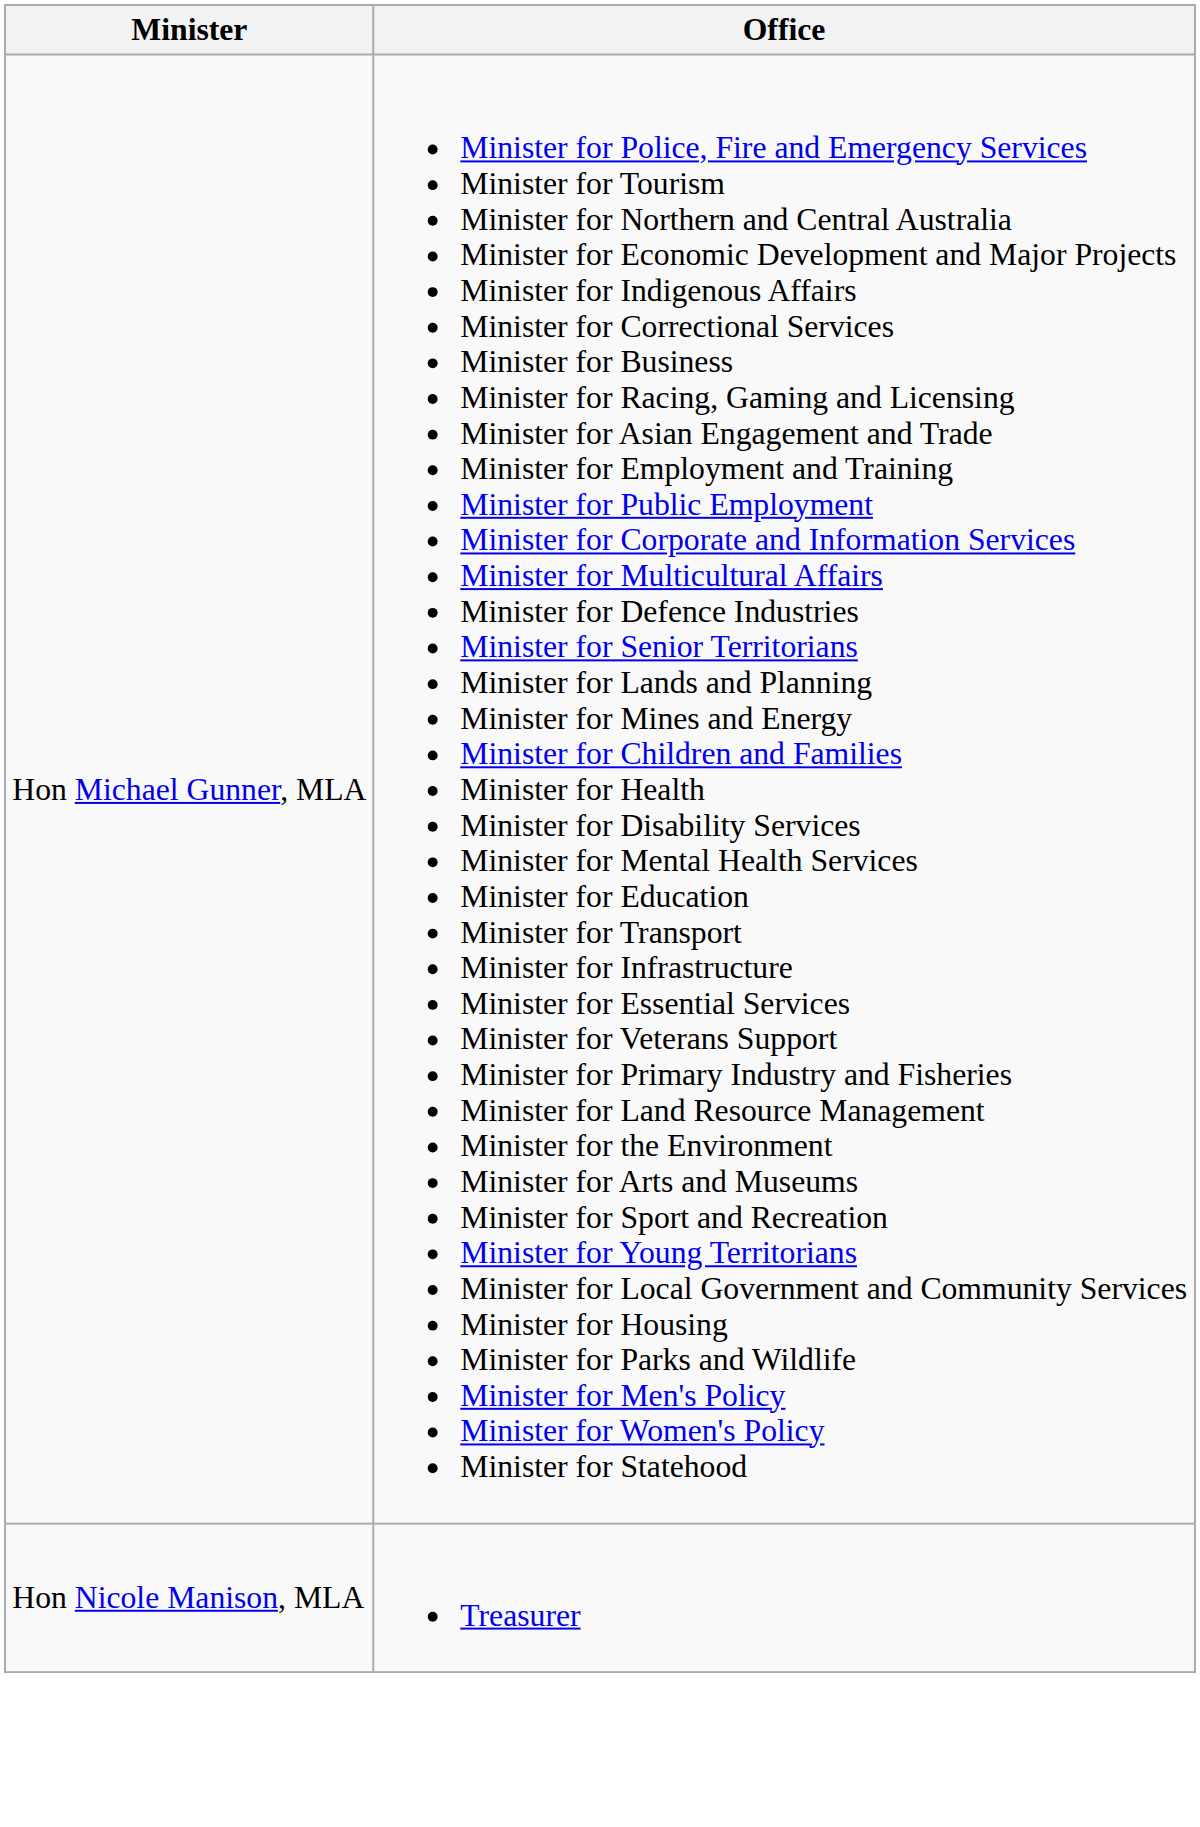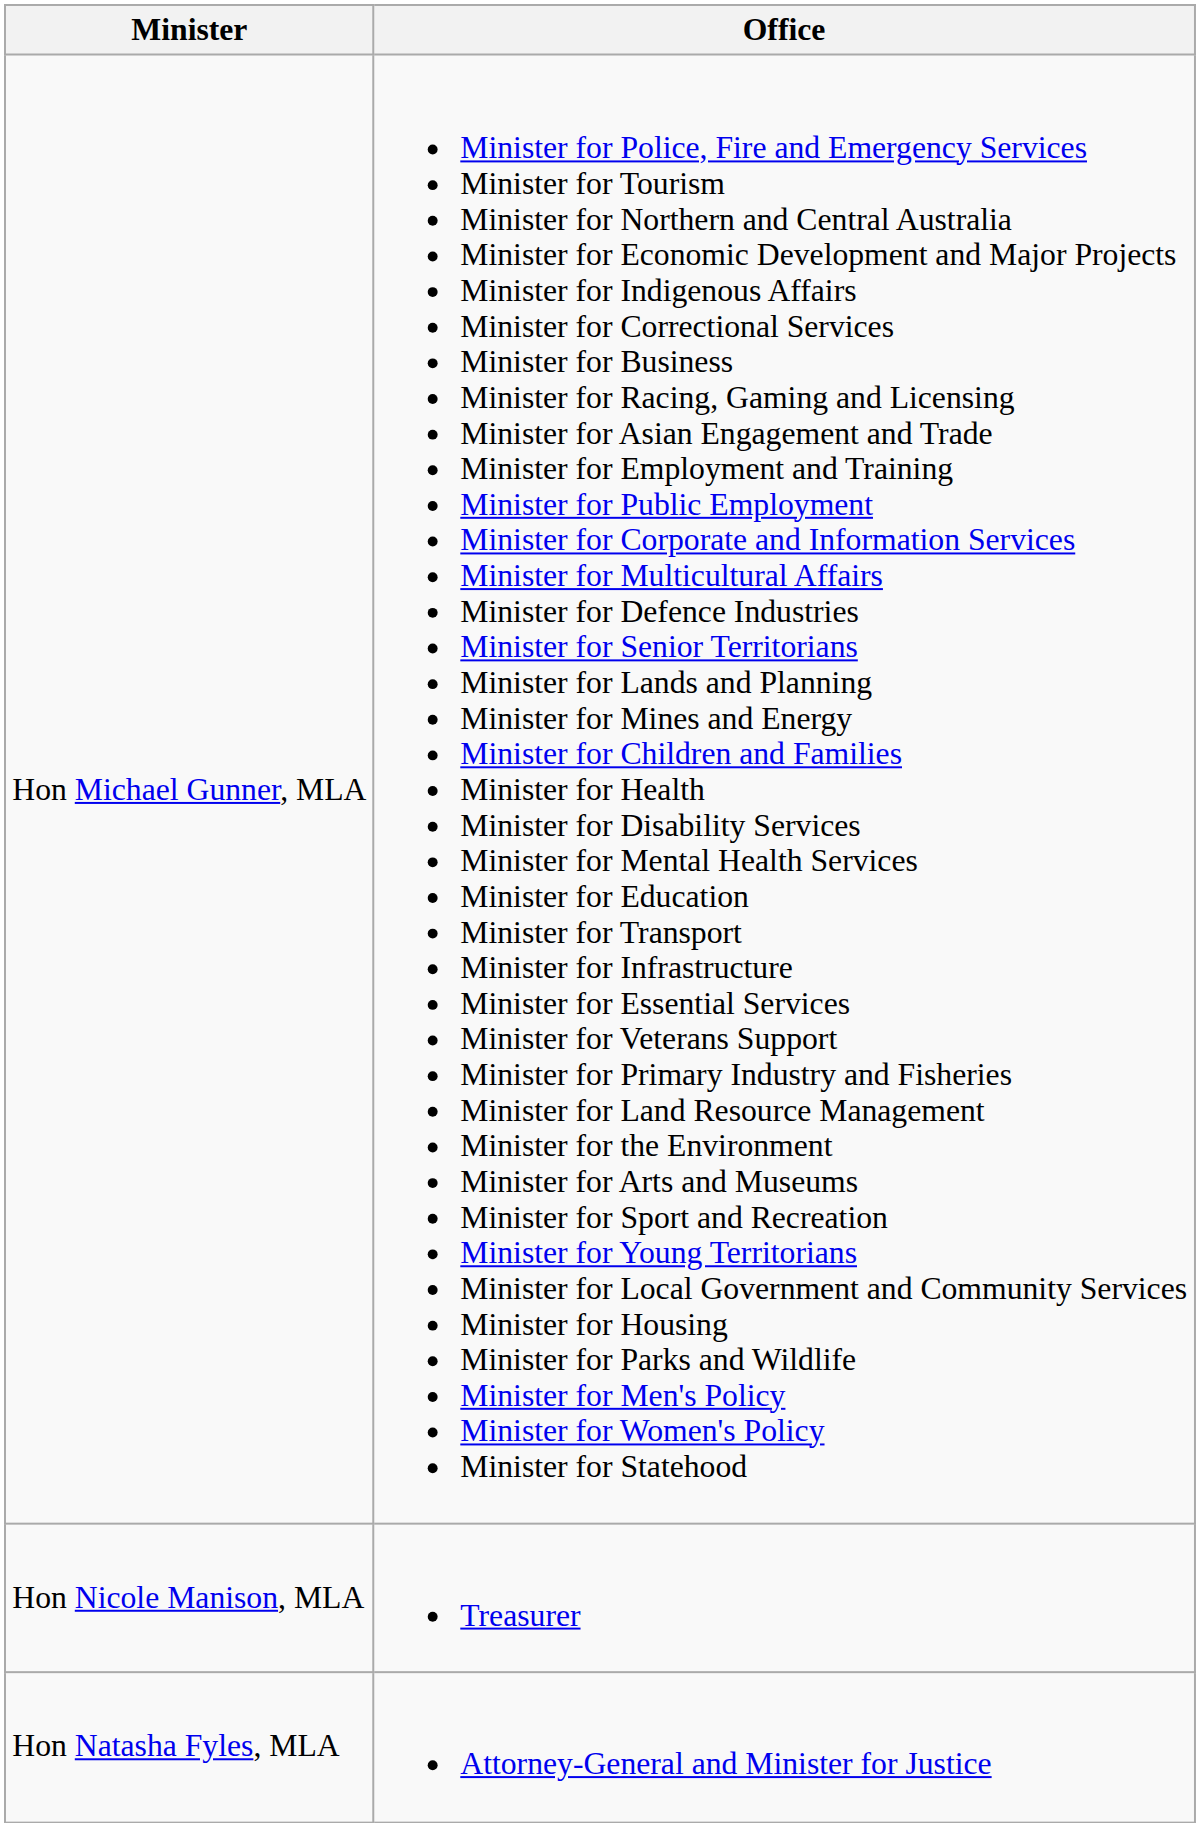+ row: Hon Natasha Fyles, MLA | Attorney-General and Minister for Justice
